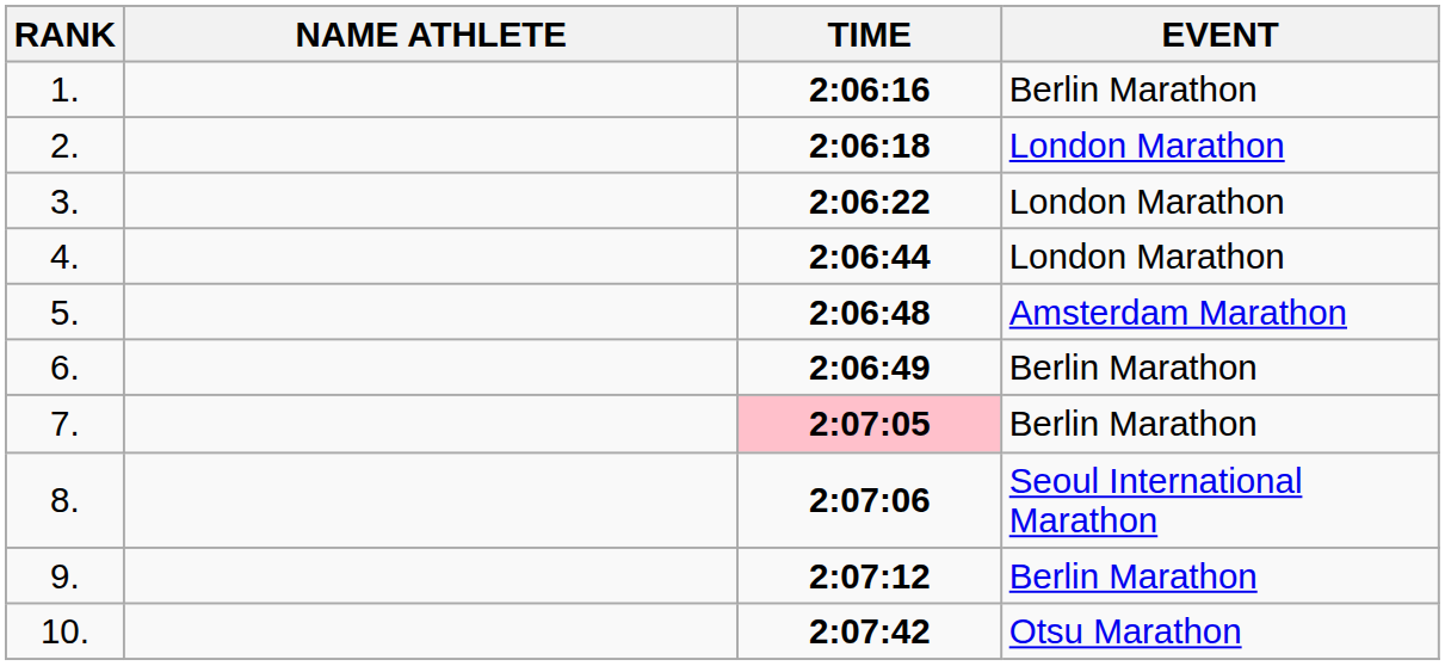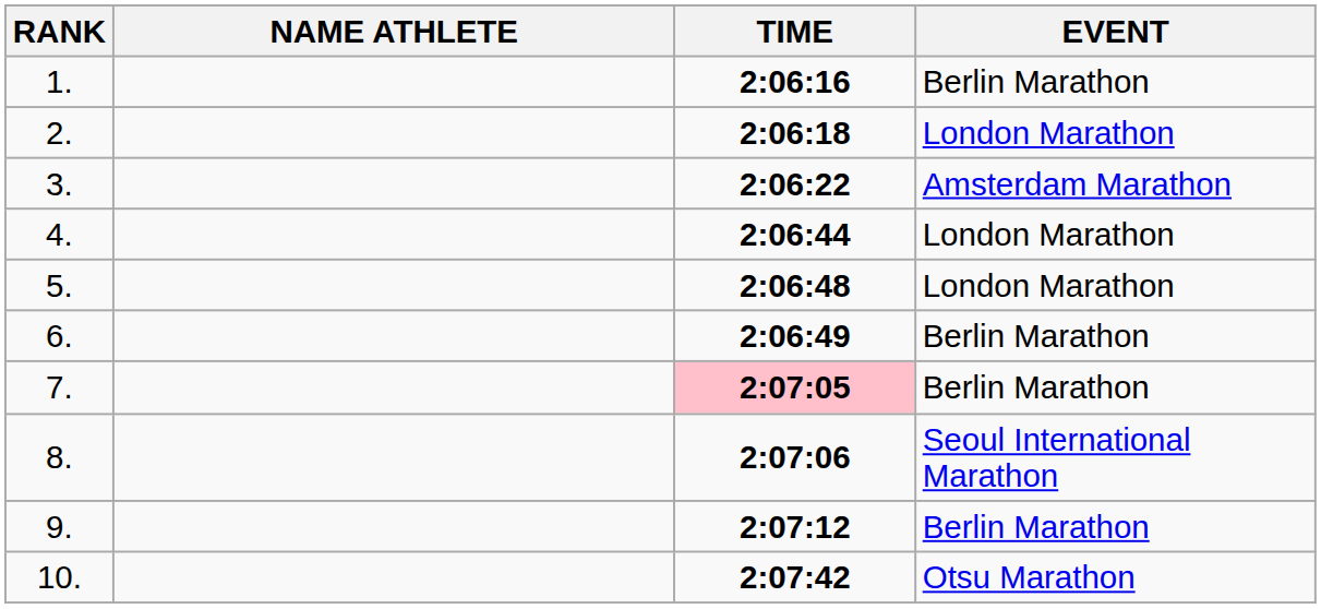3. | EVENT: London Marathon -> Amsterdam Marathon
5. | EVENT: Amsterdam Marathon -> London Marathon
